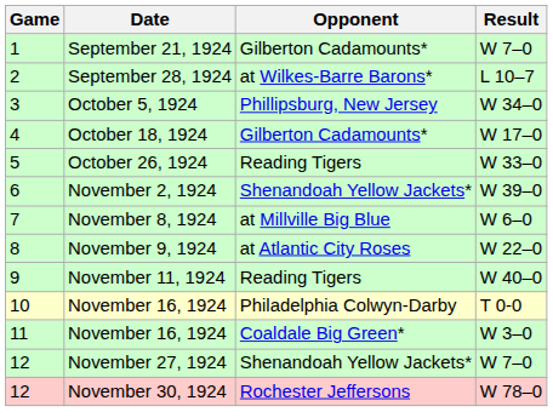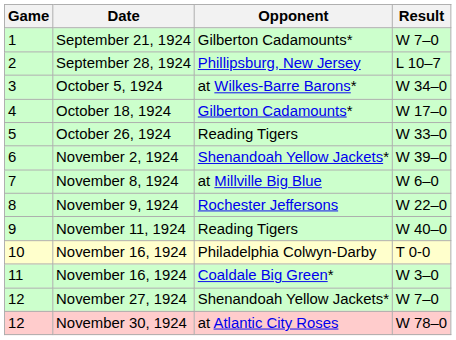September 28, 1924 | Opponent: at Wilkes-Barre Barons* -> Phillipsburg, New Jersey
October 5, 1924 | Opponent: Phillipsburg, New Jersey -> at Wilkes-Barre Barons*
November 9, 1924 | Opponent: at Atlantic City Roses -> Rochester Jeffersons
November 30, 1924 | Opponent: Rochester Jeffersons -> at Atlantic City Roses
